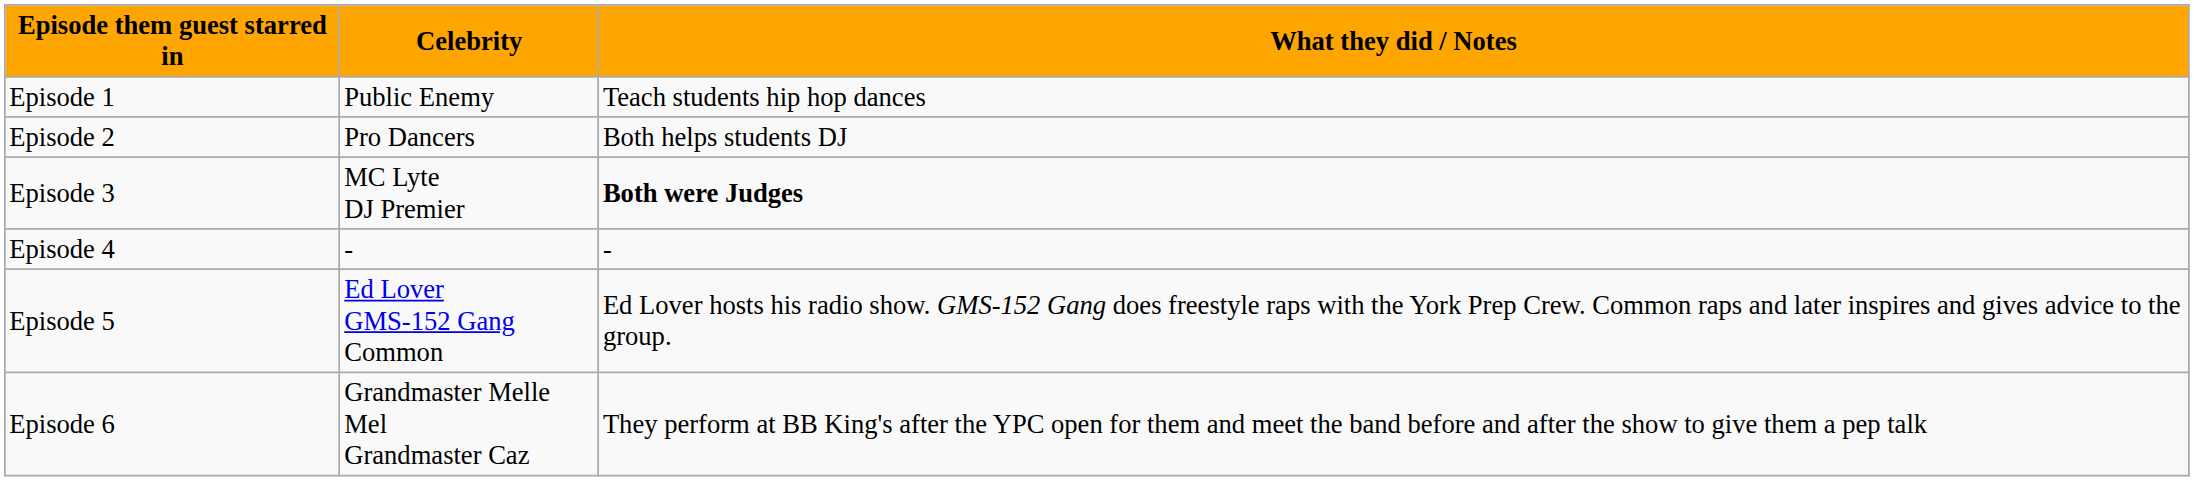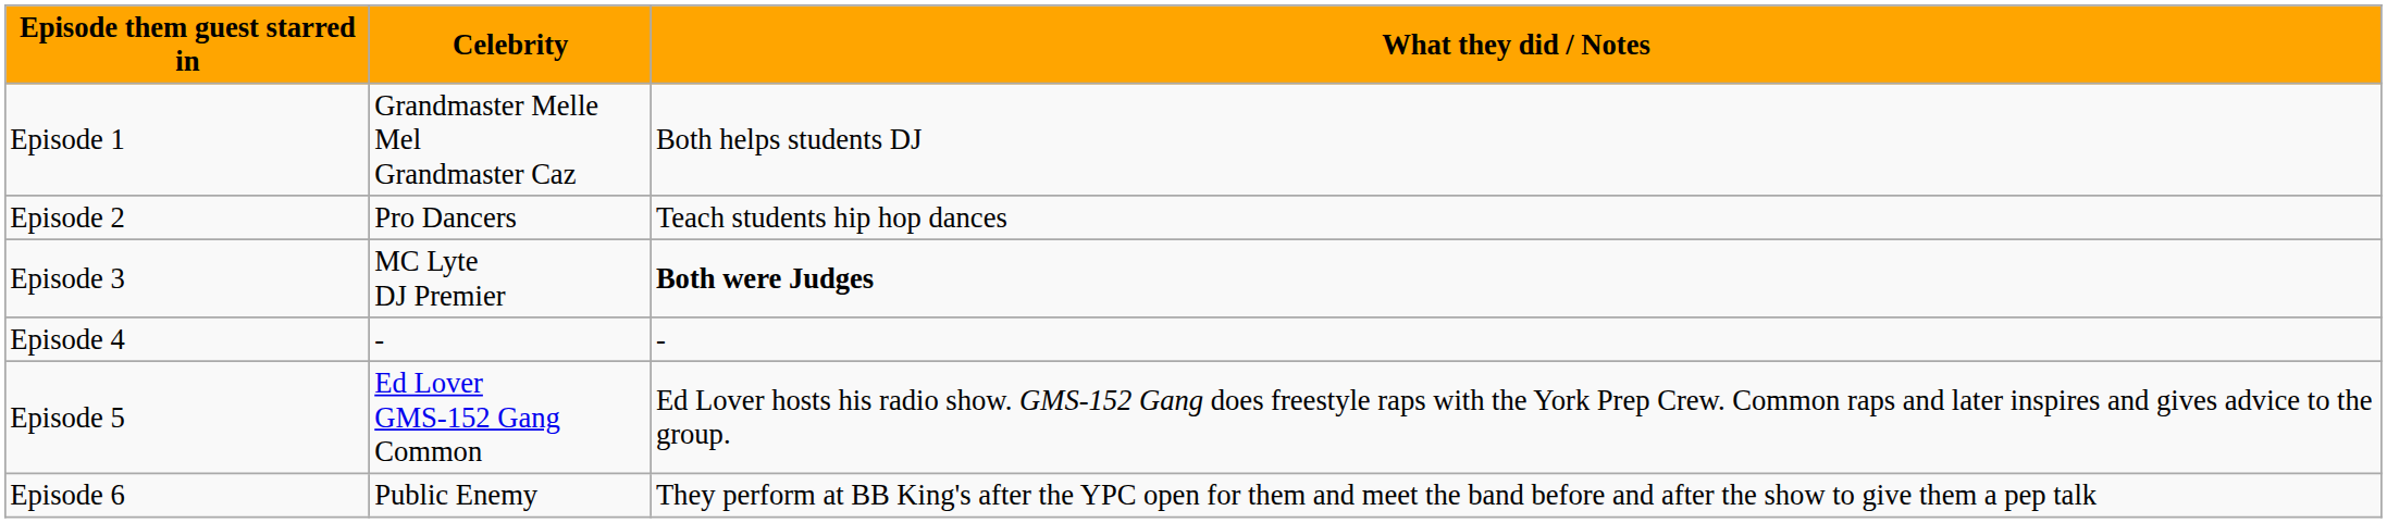Episode 1 | Celebrity: Public Enemy -> Grandmaster Melle Mel Grandmaster Caz
Episode 1 | What they did / Notes: Teach students hip hop dances -> Both helps students DJ
Episode 2 | What they did / Notes: Both helps students DJ -> Teach students hip hop dances
Episode 6 | Celebrity: Grandmaster Melle Mel Grandmaster Caz -> Public Enemy
